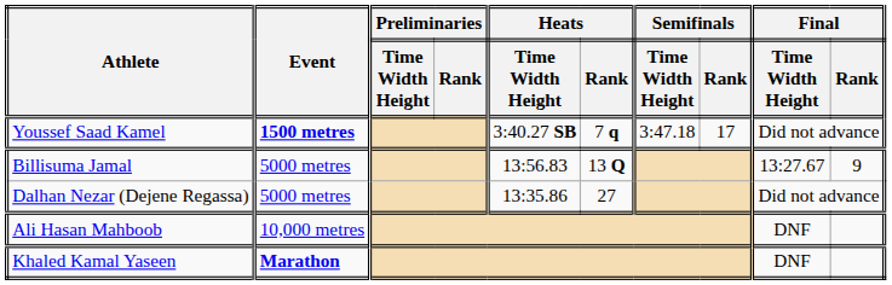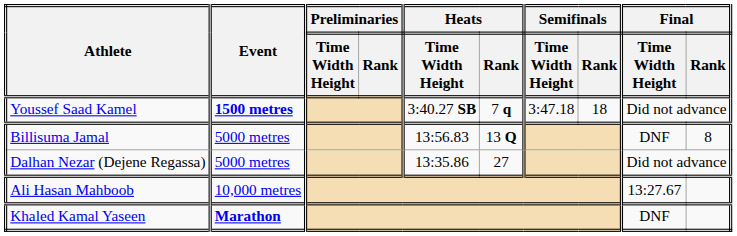Youssef Saad Kamel | Semifinals / Rank: 17 -> 18
Billisuma Jamal | Final / Time Width Height: 13:27.67 -> DNF
Billisuma Jamal | Final / Rank: 9 -> 8
Ali Hasan Mahboob | Final / Time Width Height: DNF -> 13:27.67
